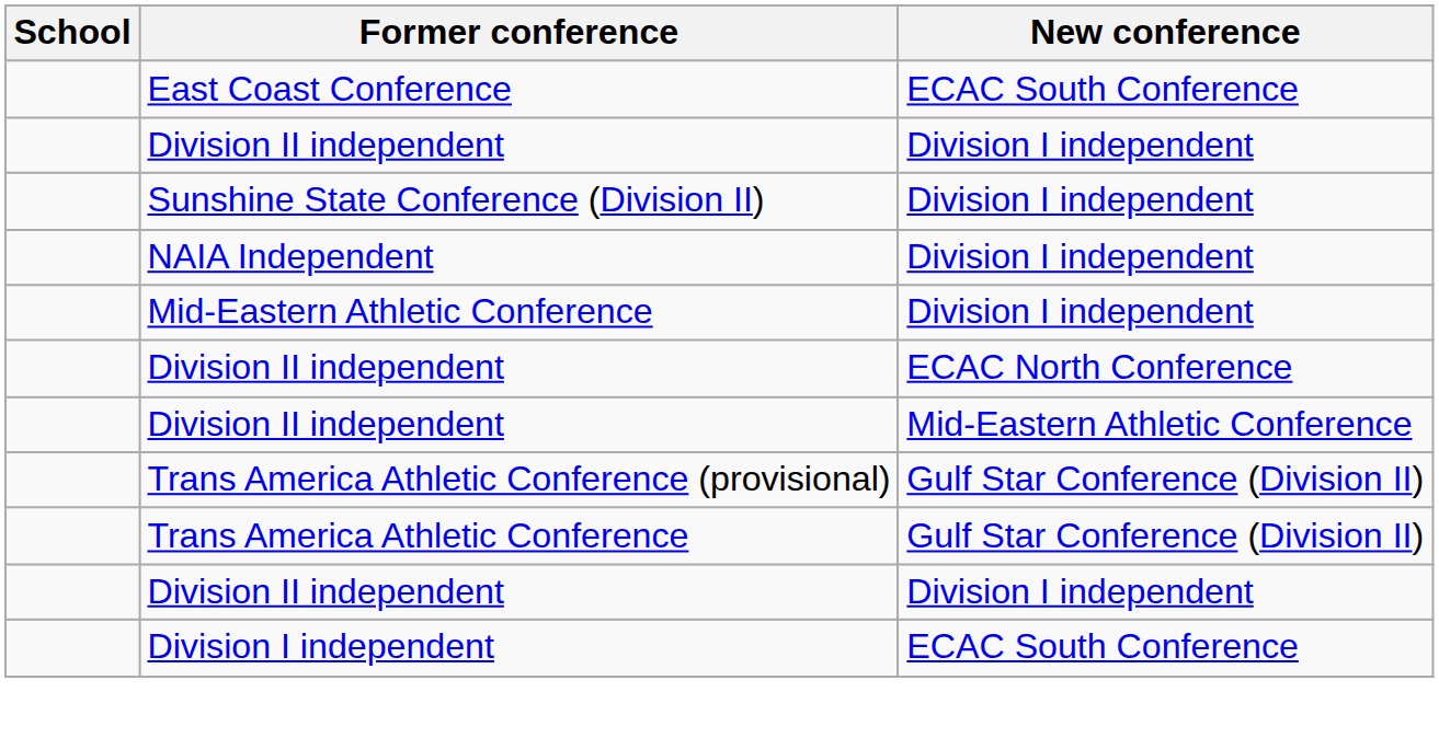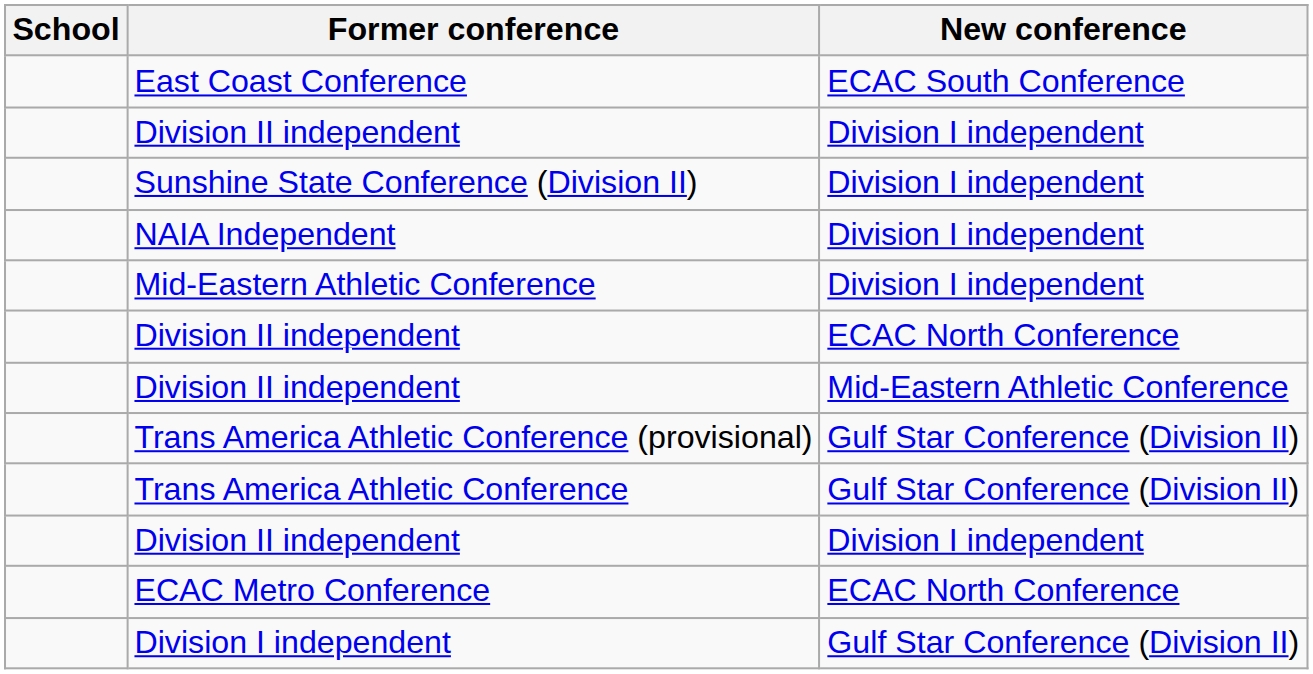+ row: ECAC Metro Conference | ECAC North Conference
+ row: Division I independent | Gulf Star Conference (Division II)
- row: Division I independent | ECAC South Conference
